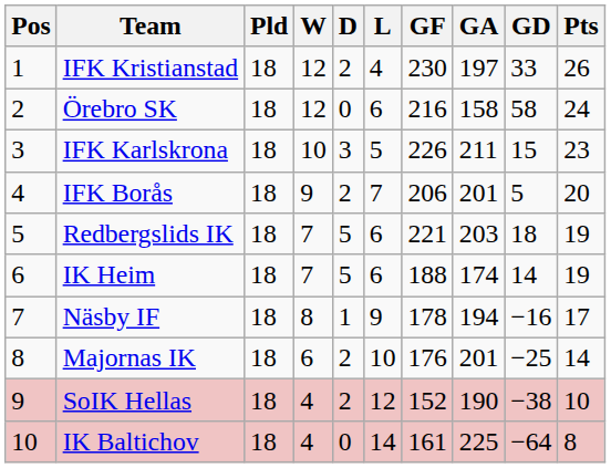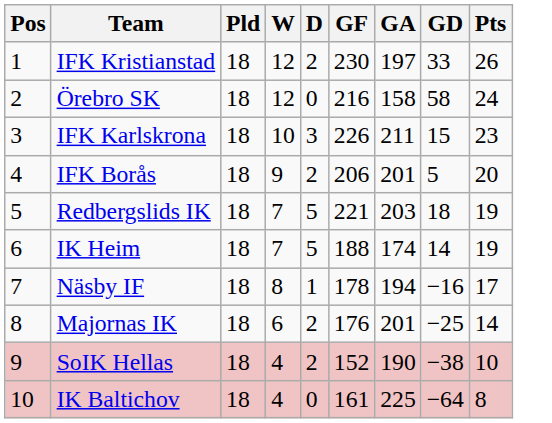- column: L | 4 | 6 | 5 | 7 | 6 | 6 | 9 | 10 | 12 | 14
